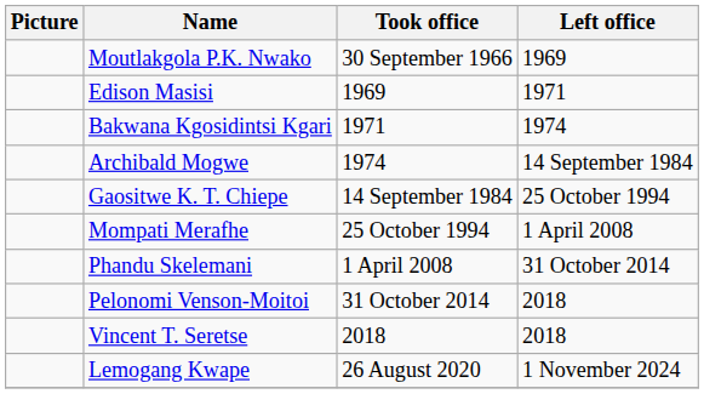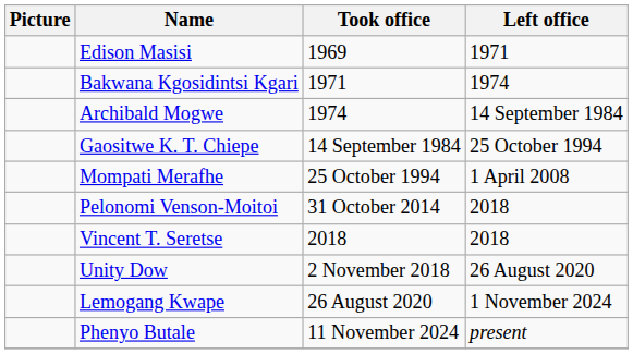- row: Moutlakgola P.K. Nwako | 30 September 1966 | 1969
- row: Phandu Skelemani | 1 April 2008 | 31 October 2014
+ row: Unity Dow | 2 November 2018 | 26 August 2020
+ row: Phenyo Butale | 11 November 2024 | present
